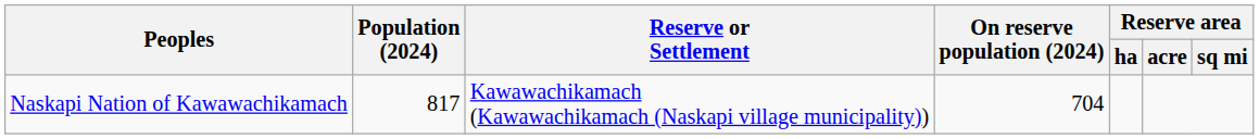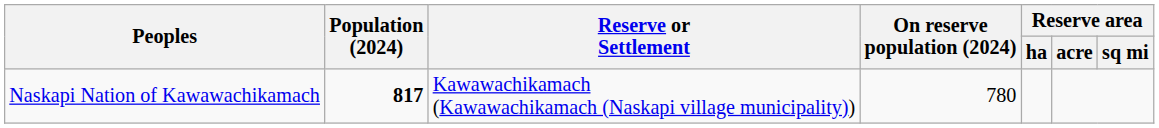Naskapi Nation of Kawawachikamach | Population (2024): normal -> bold
Naskapi Nation of Kawawachikamach | On reserve population (2024): 704 -> 780
